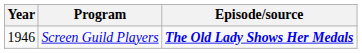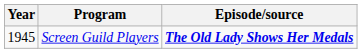Screen Guild Players | Year: 1946 -> 1945
